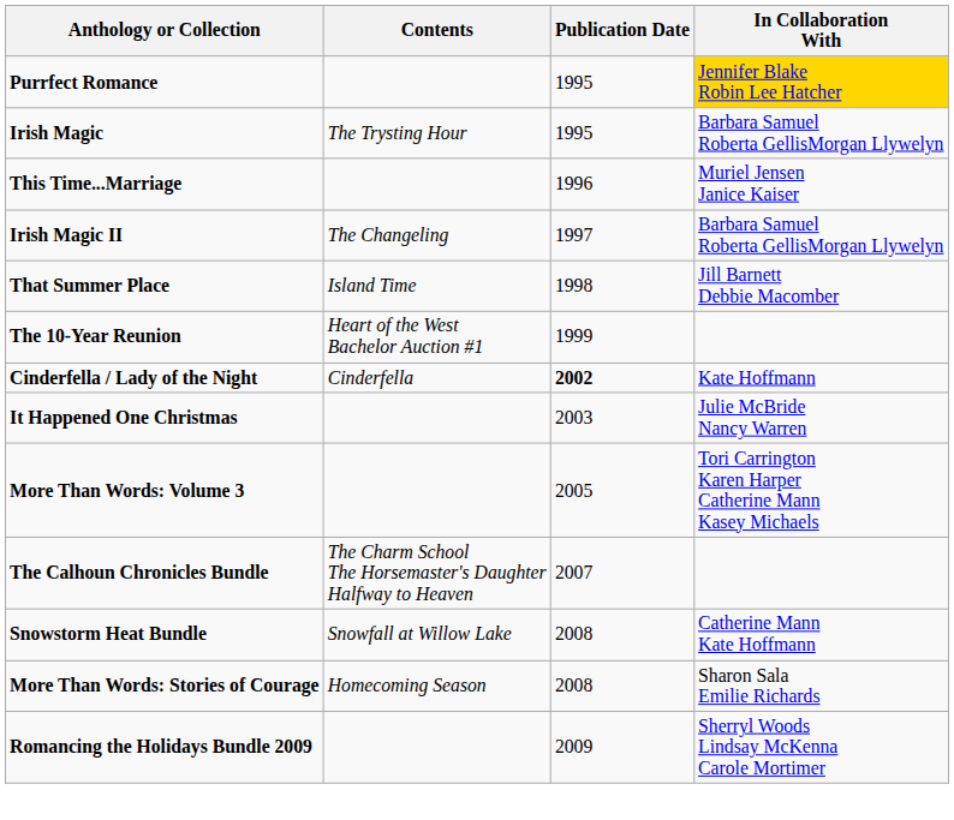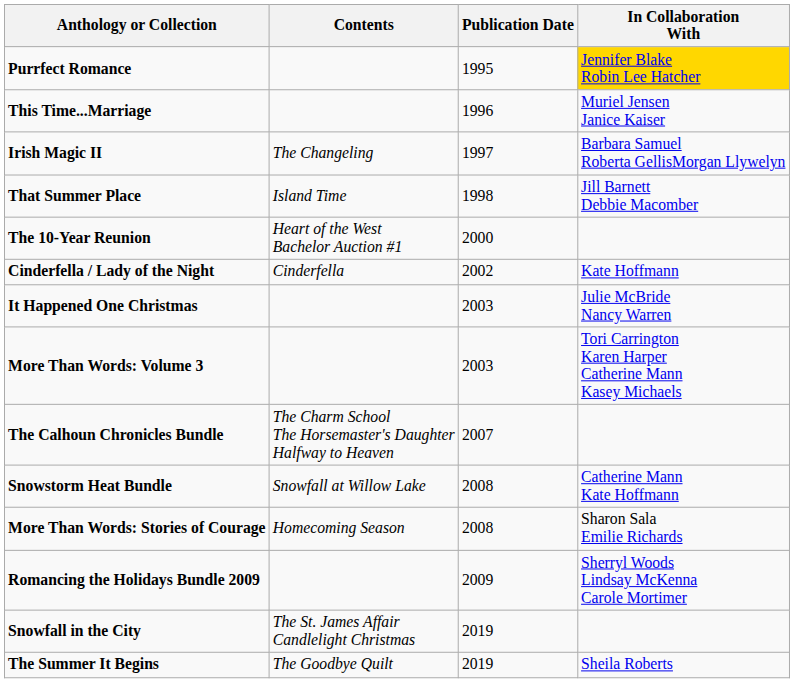- row: Irish Magic | The Trysting Hour | 1995 | Barbara Samuel Roberta GellisMorgan Llywelyn
The 10-Year Reunion | Publication Date: 1999 -> 2000
Cinderfella / Lady of the Night | Publication Date: bold -> normal
More Than Words: Volume 3 | Publication Date: 2005 -> 2003
+ row: Snowfall in the City | The St. James Affair Candlelight Christmas | 2019
+ row: The Summer It Begins | The Goodbye Quilt | 2019 | Sheila Roberts
